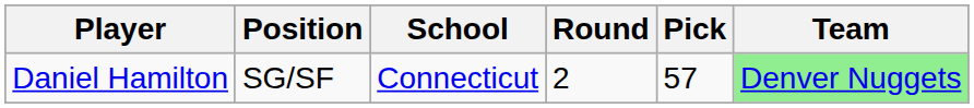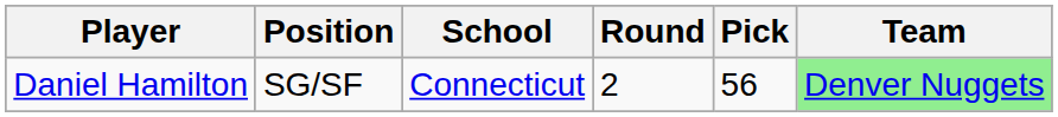Daniel Hamilton | Pick: 57 -> 56
